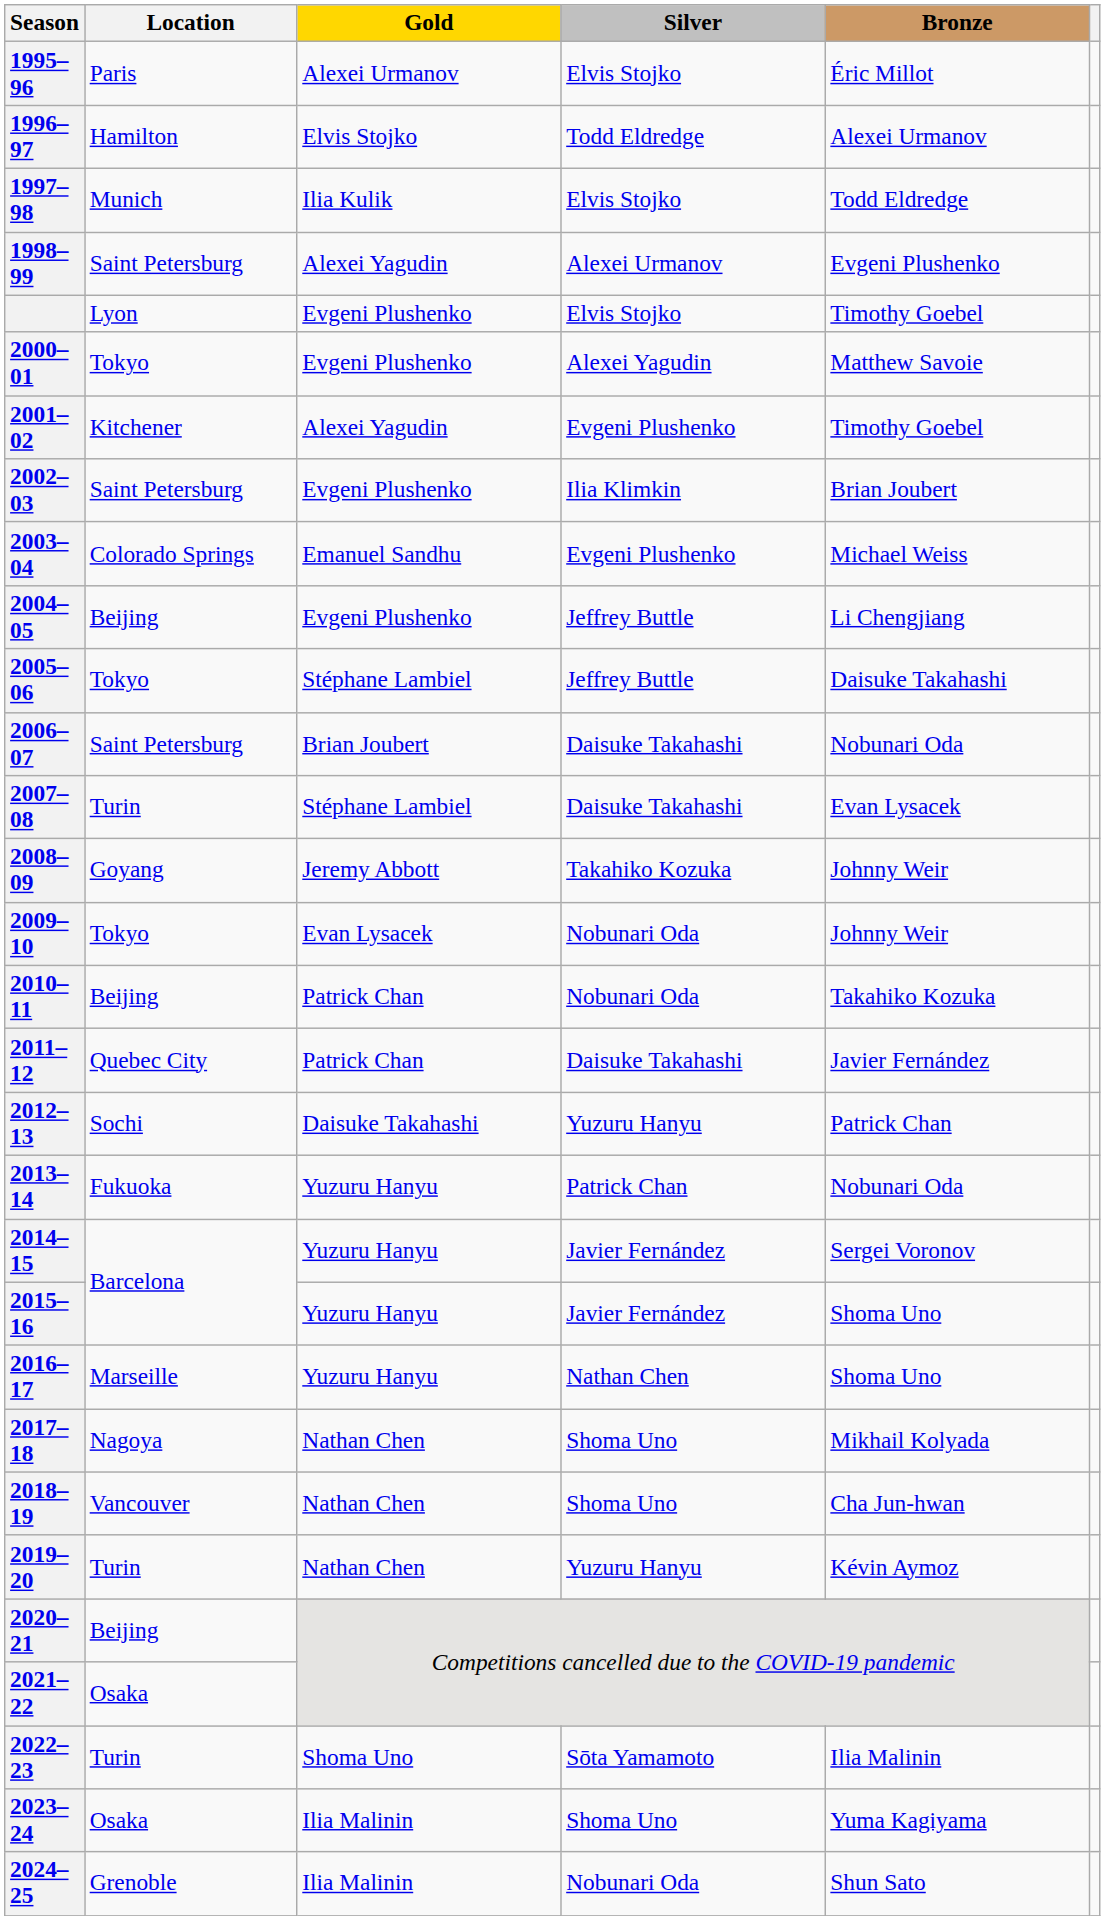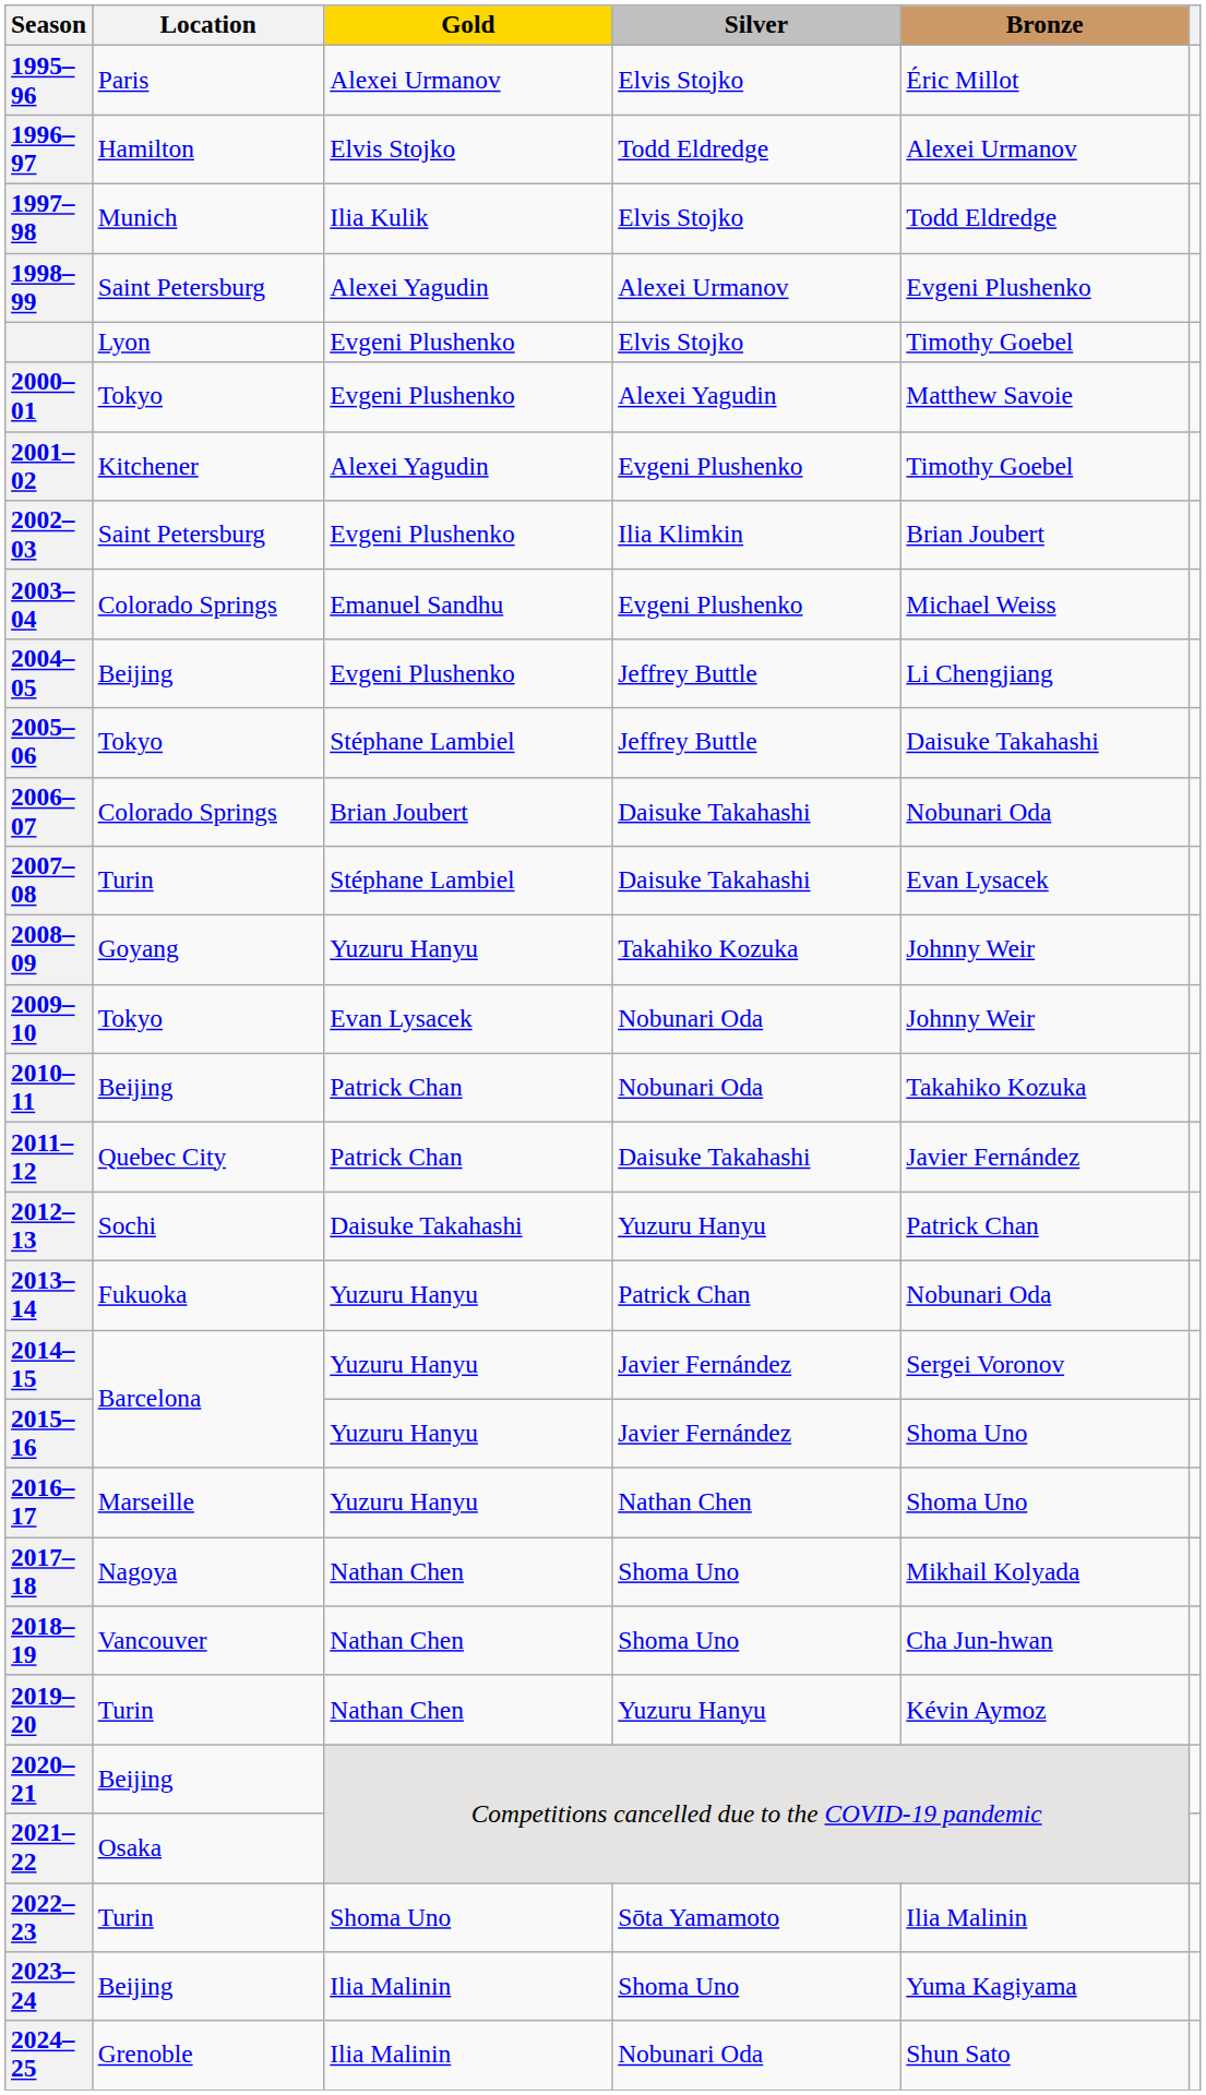2006–07 | Location: Saint Petersburg -> Colorado Springs
2008–09 | Gold: Jeremy Abbott -> Yuzuru Hanyu
2023–24 | Location: Osaka -> Beijing
